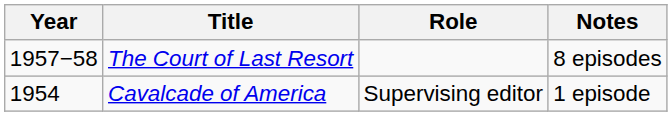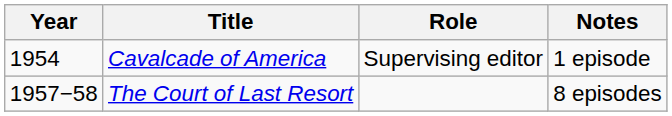rows swapped: Cavalcade of America <-> The Court of Last Resort
